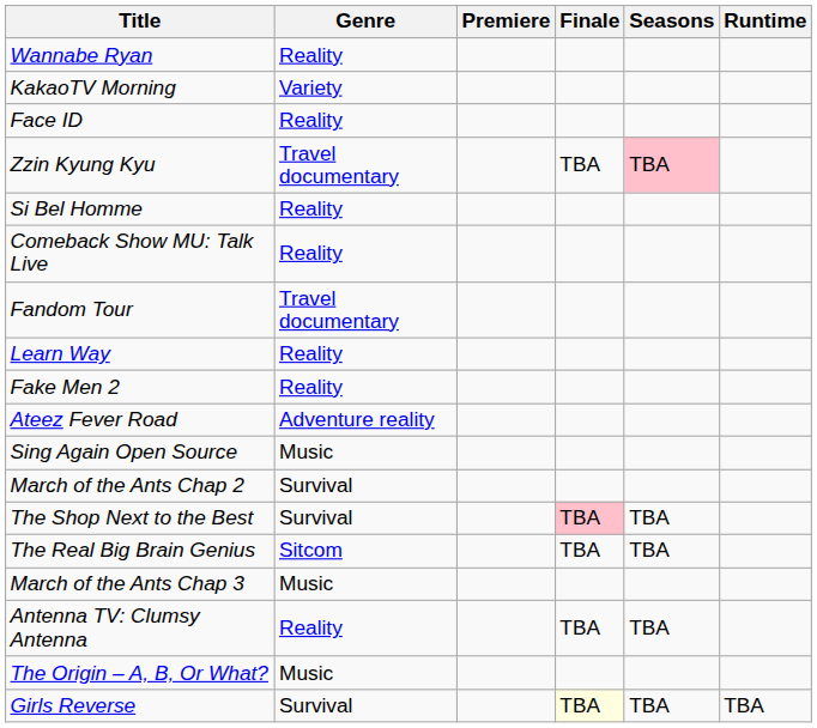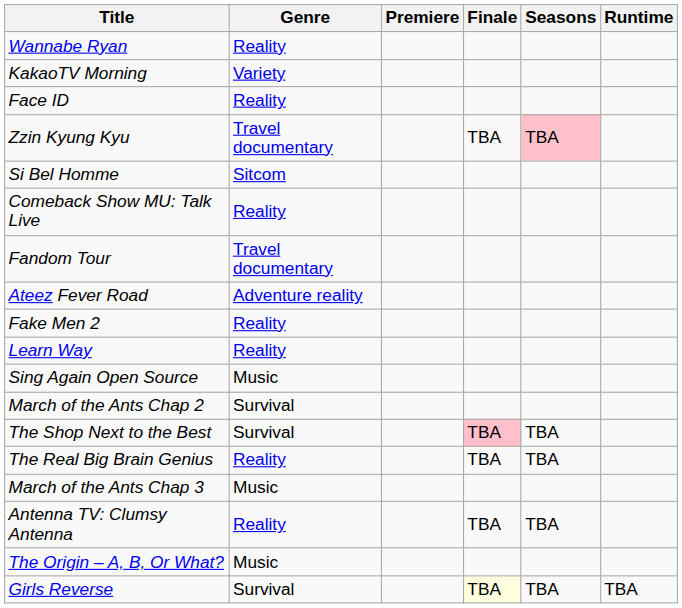Si Bel Homme | Genre: Reality -> Sitcom
rows swapped: Learn Way <-> Ateez Fever Road
The Real Big Brain Genius | Genre: Sitcom -> Reality
